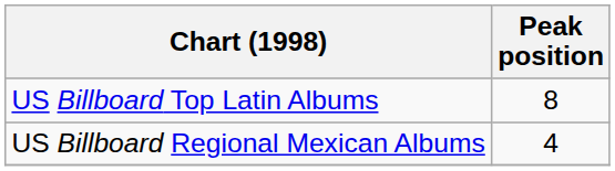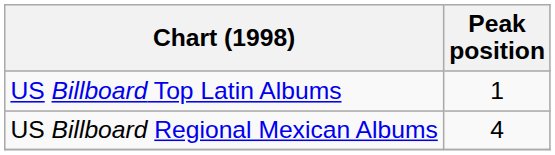US Billboard Top Latin Albums | Peak position: 8 -> 1
